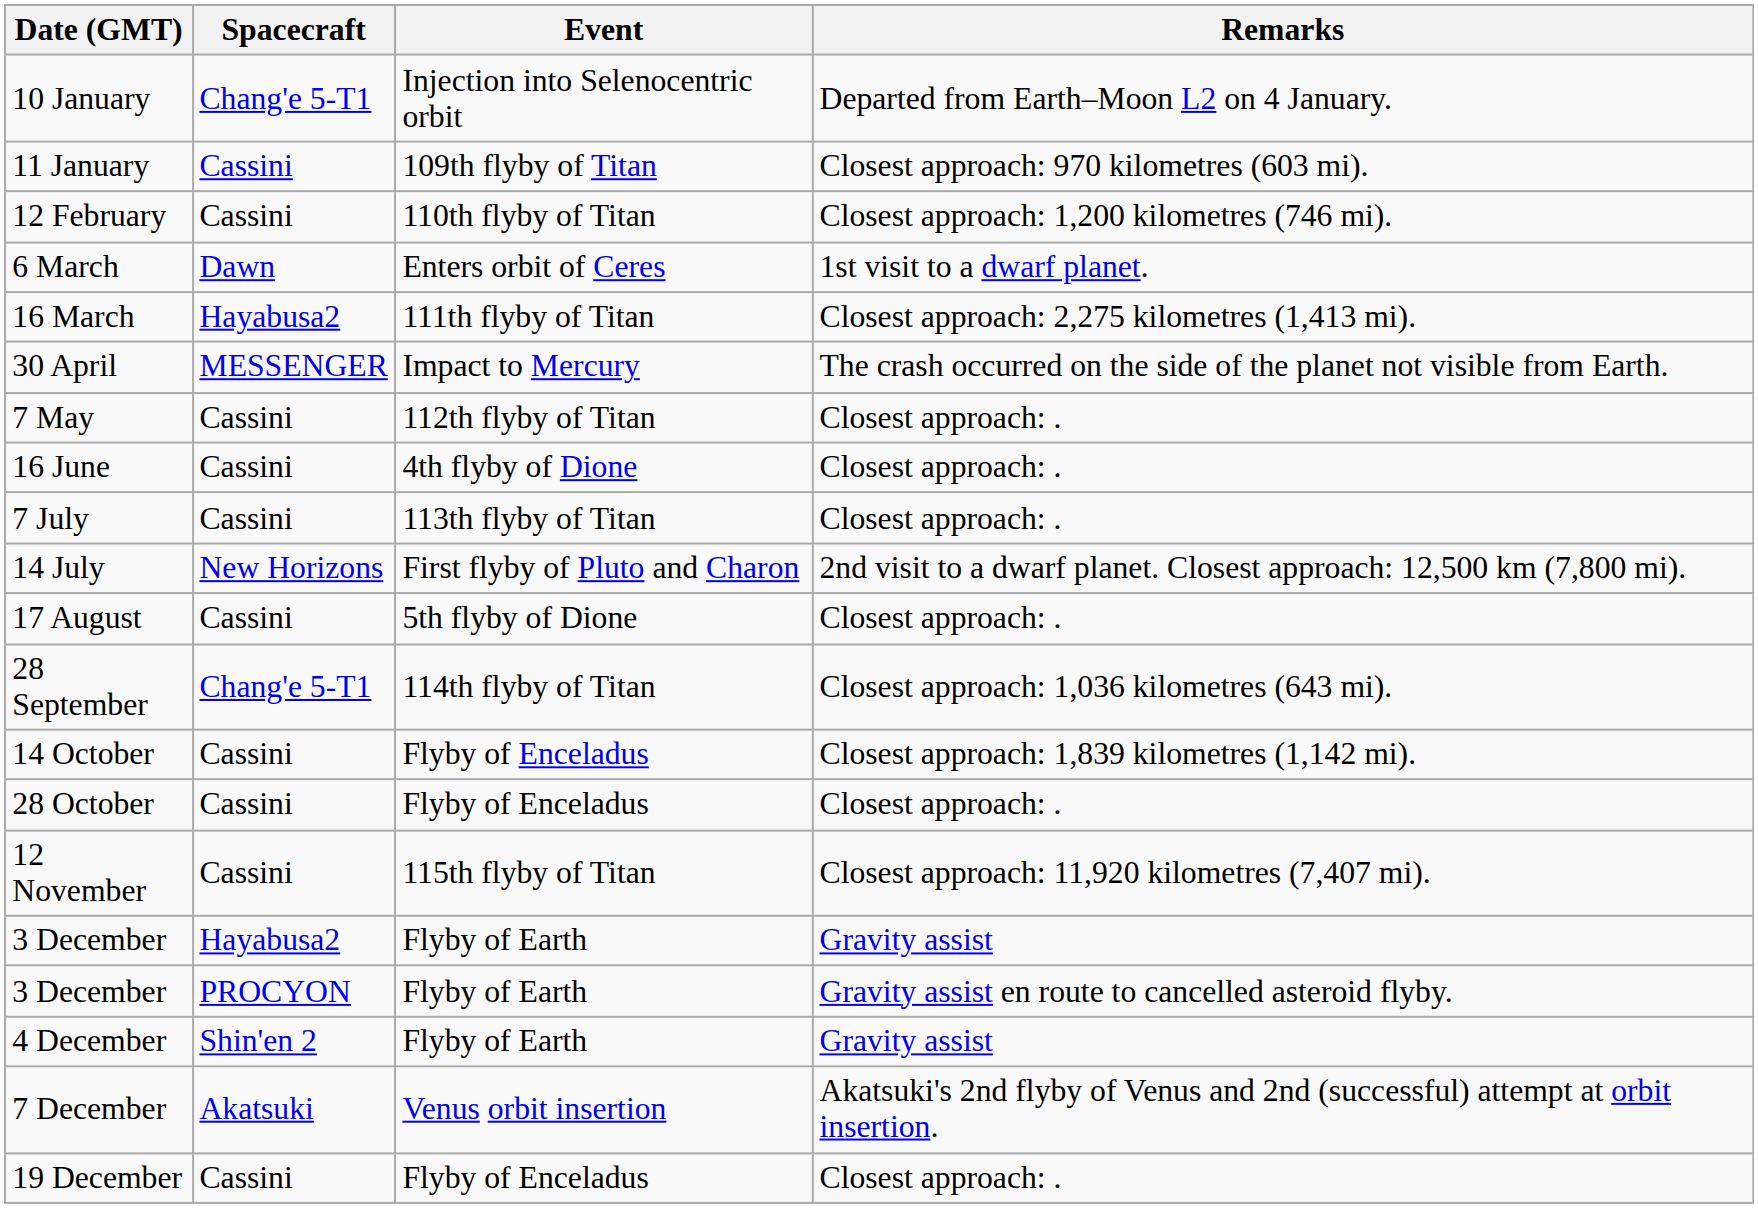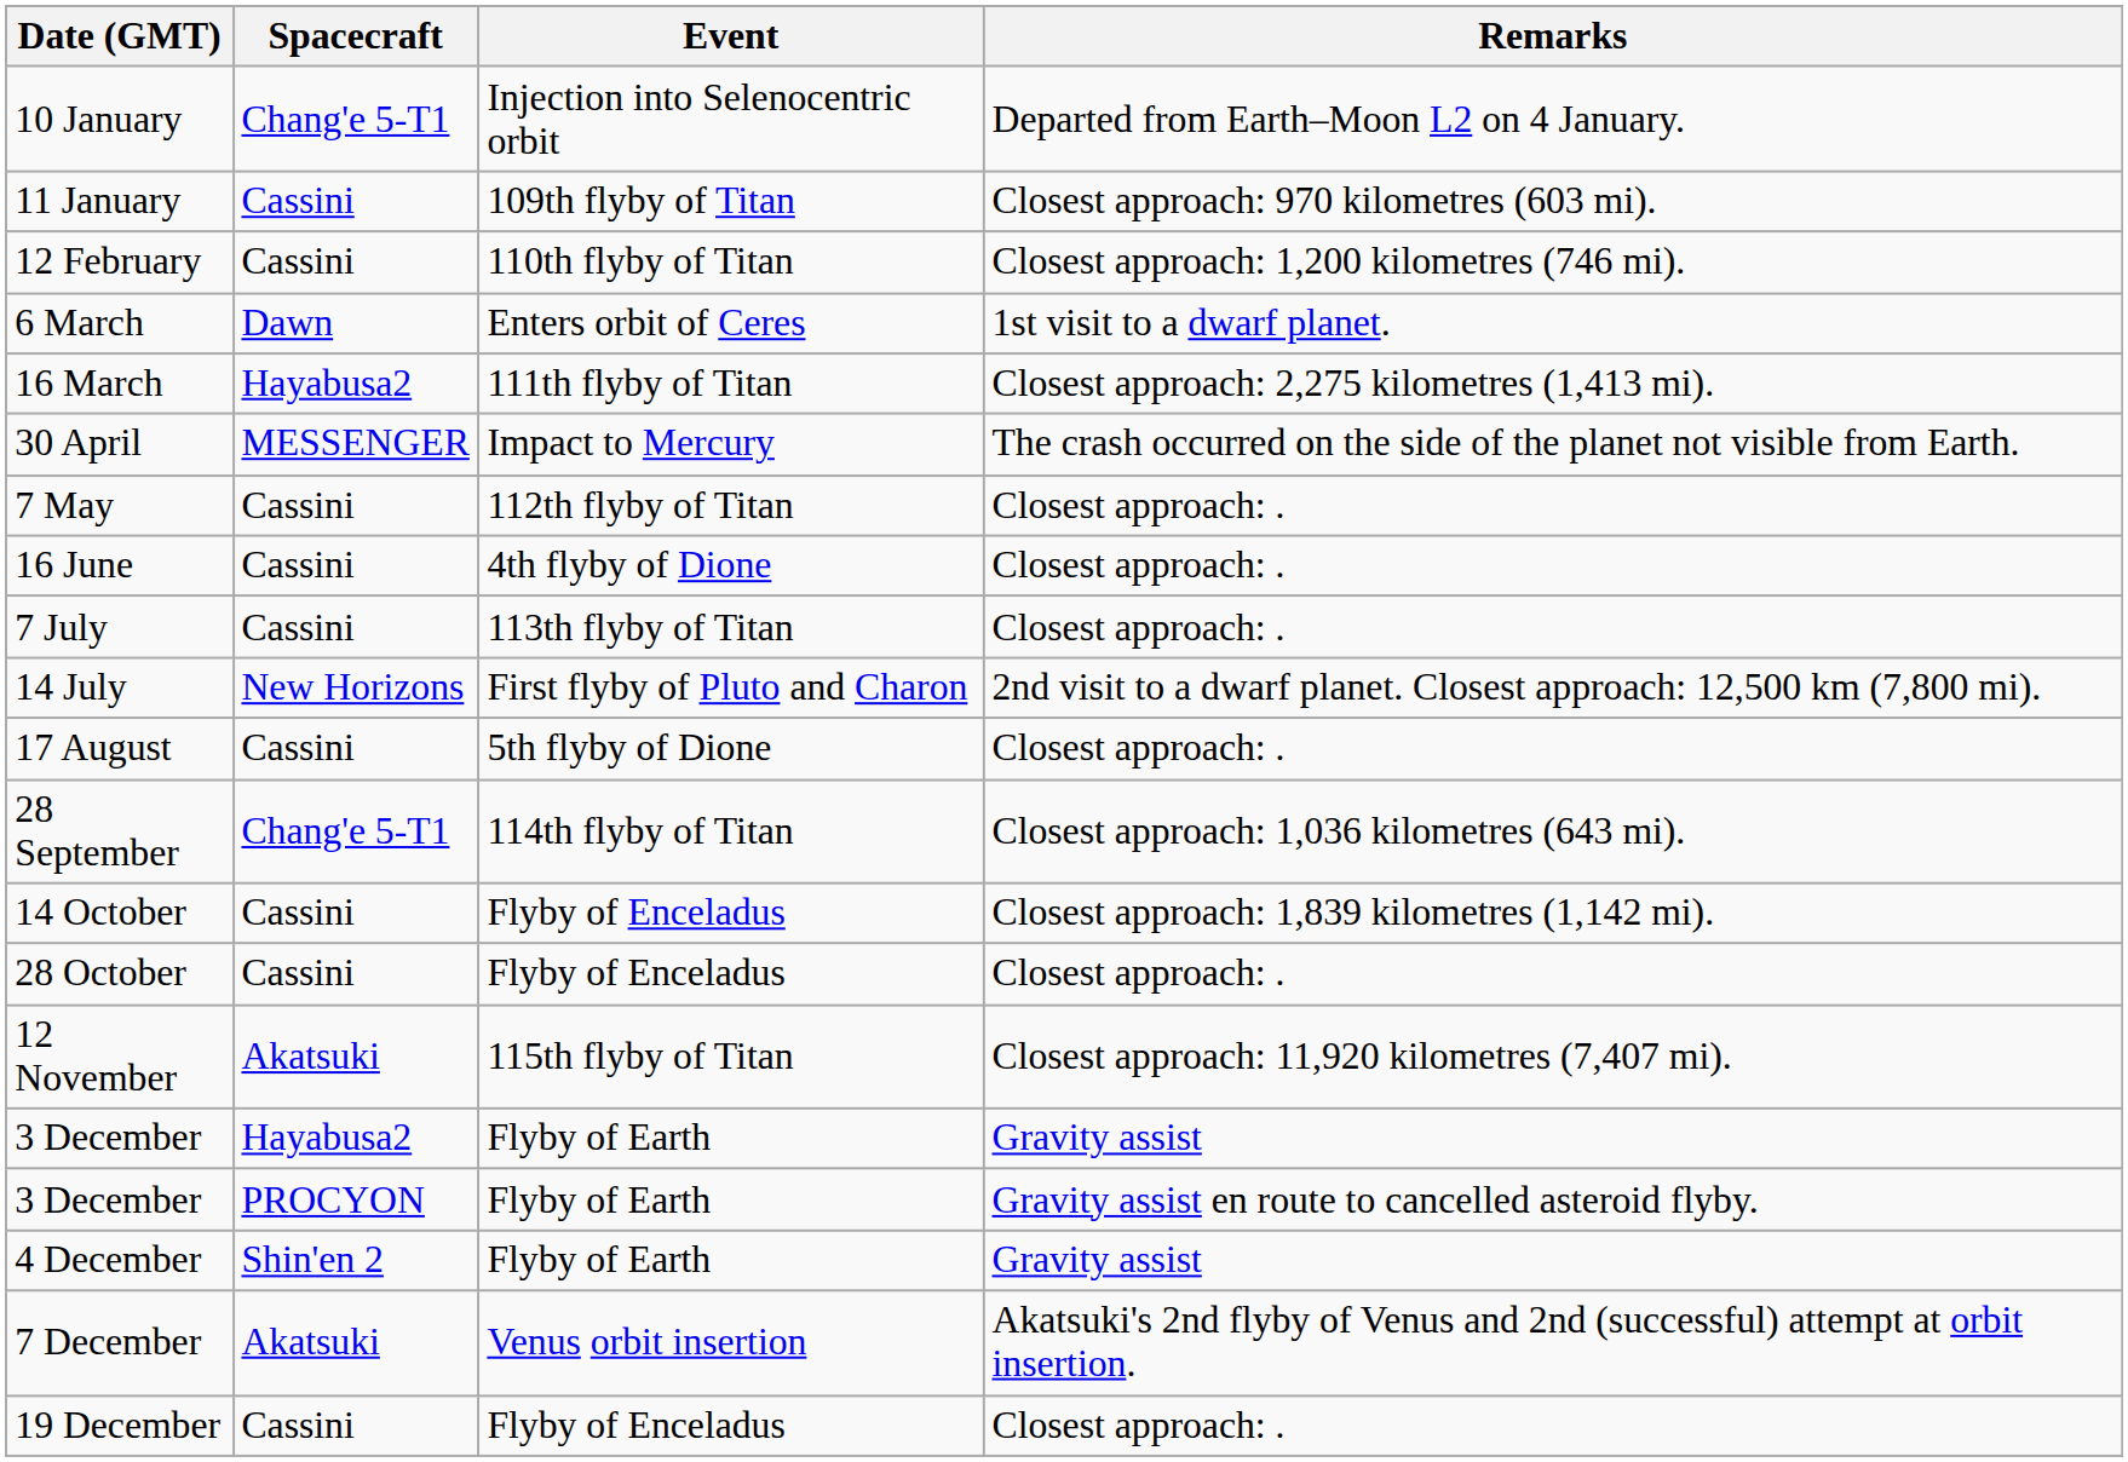12 November | Spacecraft: Cassini -> Akatsuki
